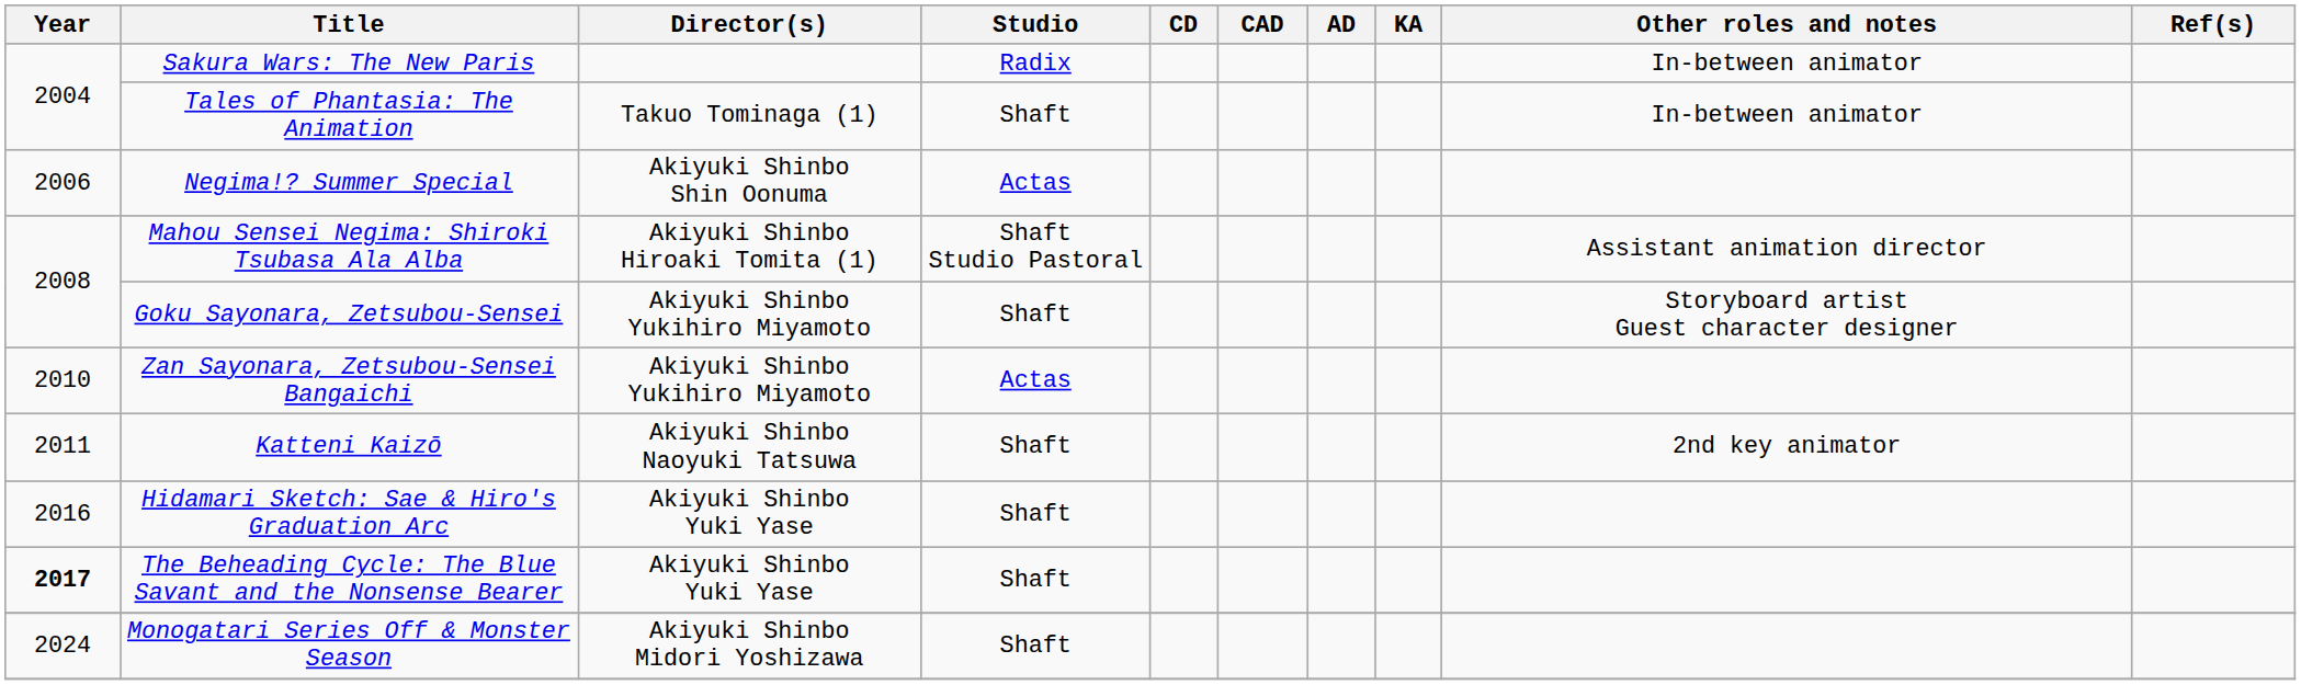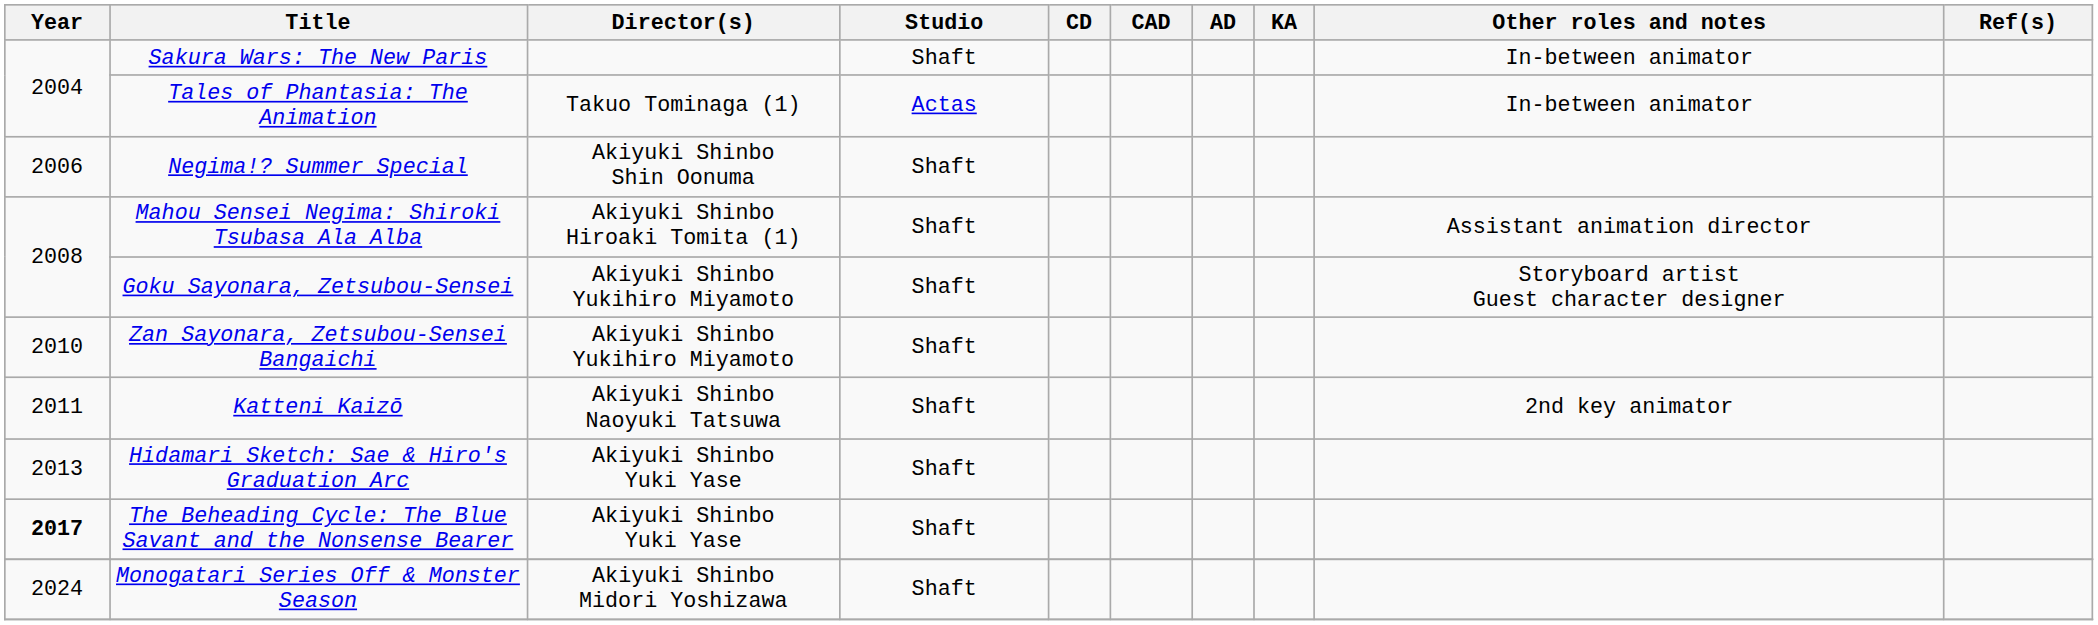Sakura Wars: The New Paris | Studio: Radix -> Shaft
Tales of Phantasia: The Animation | Studio: Shaft -> Actas
Negima!? Summer Special | Studio: Actas -> Shaft
Mahou Sensei Negima: Shiroki Tsubasa Ala Alba | Studio: Shaft Studio Pastoral -> Shaft
Zan Sayonara, Zetsubou-Sensei Bangaichi | Studio: Actas -> Shaft
Hidamari Sketch: Sae & Hiro's Graduation Arc | Year: 2016 -> 2013
